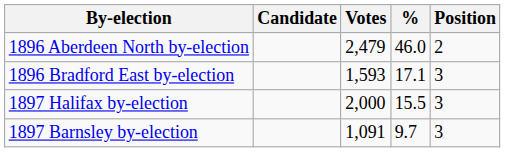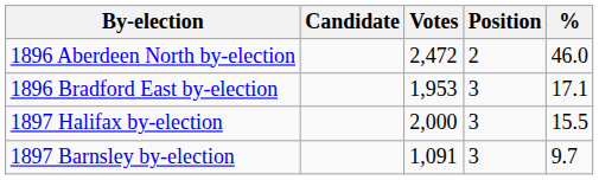columns swapped: % <-> Position
1896 Aberdeen North by-election | Votes: 2,479 -> 2,472
1896 Bradford East by-election | Votes: 1,593 -> 1,953
